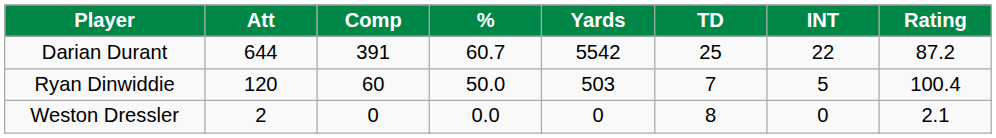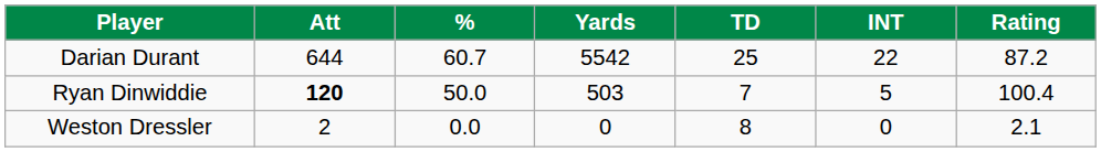- column: Comp | 391 | 60 | 0
Ryan Dinwiddie | Att: normal -> bold
